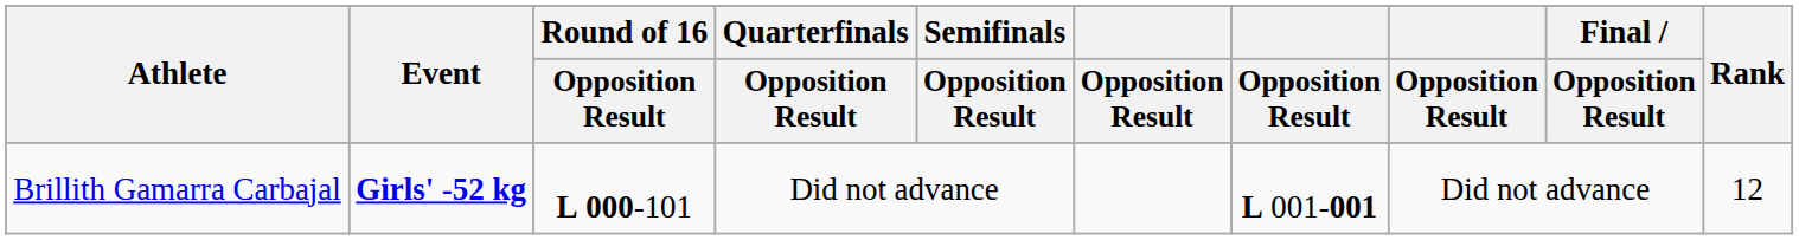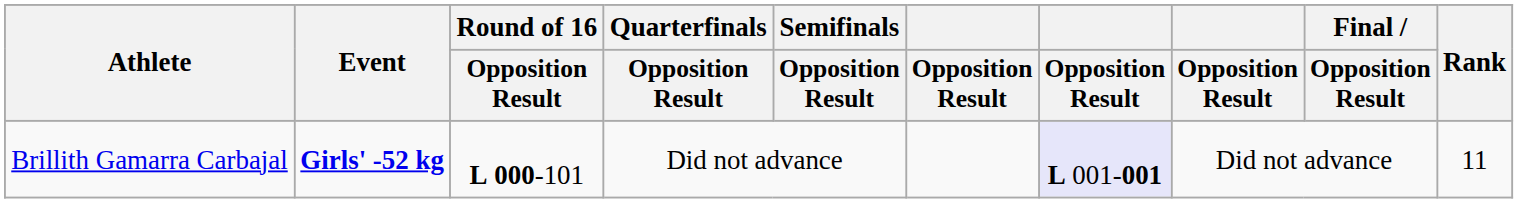Brillith Gamarra Carbajal | column 7: no background -> lavender background
Brillith Gamarra Carbajal | Rank: 12 -> 11
